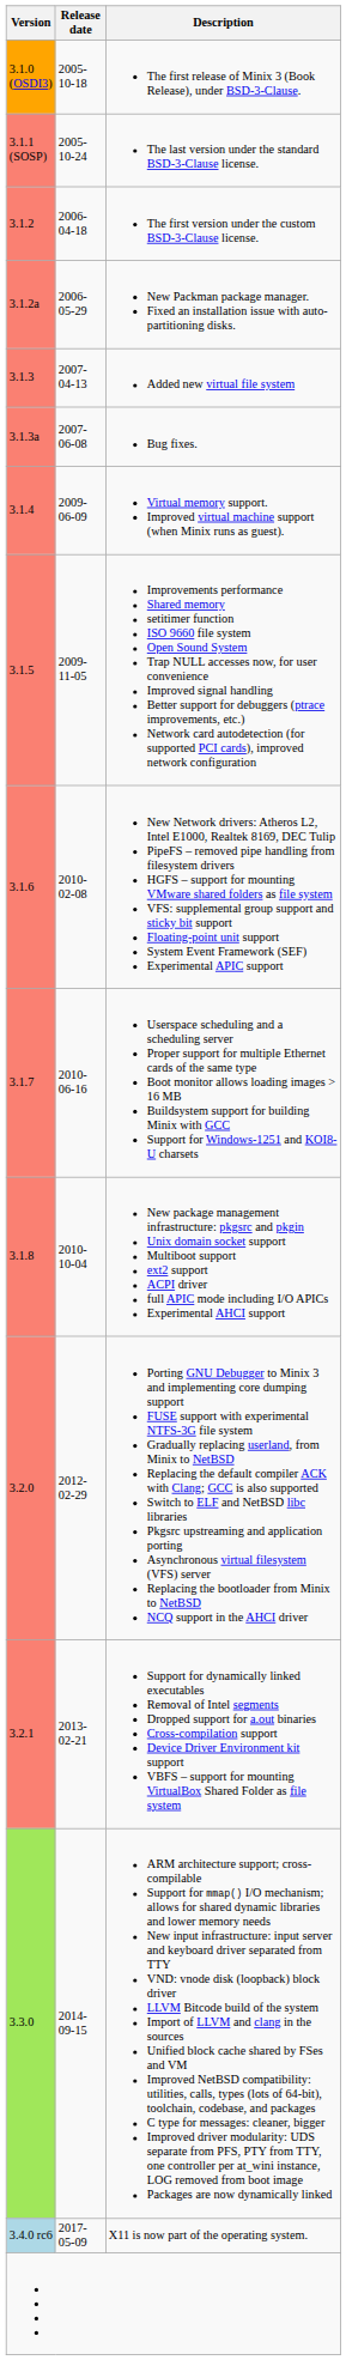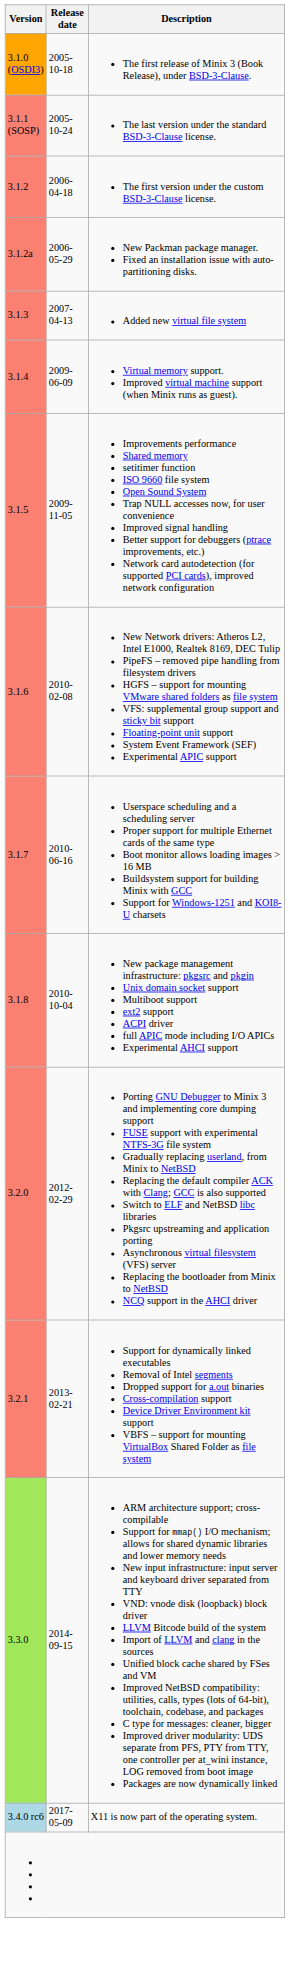- row: 3.1.3a | 2007-06-08 | Bug fixes.
